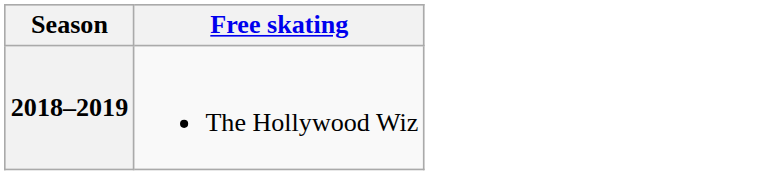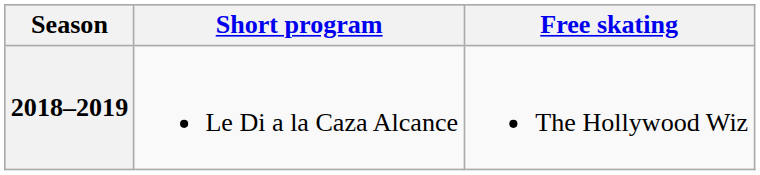+ column: Short program | Le Di a la Caza Alcance
